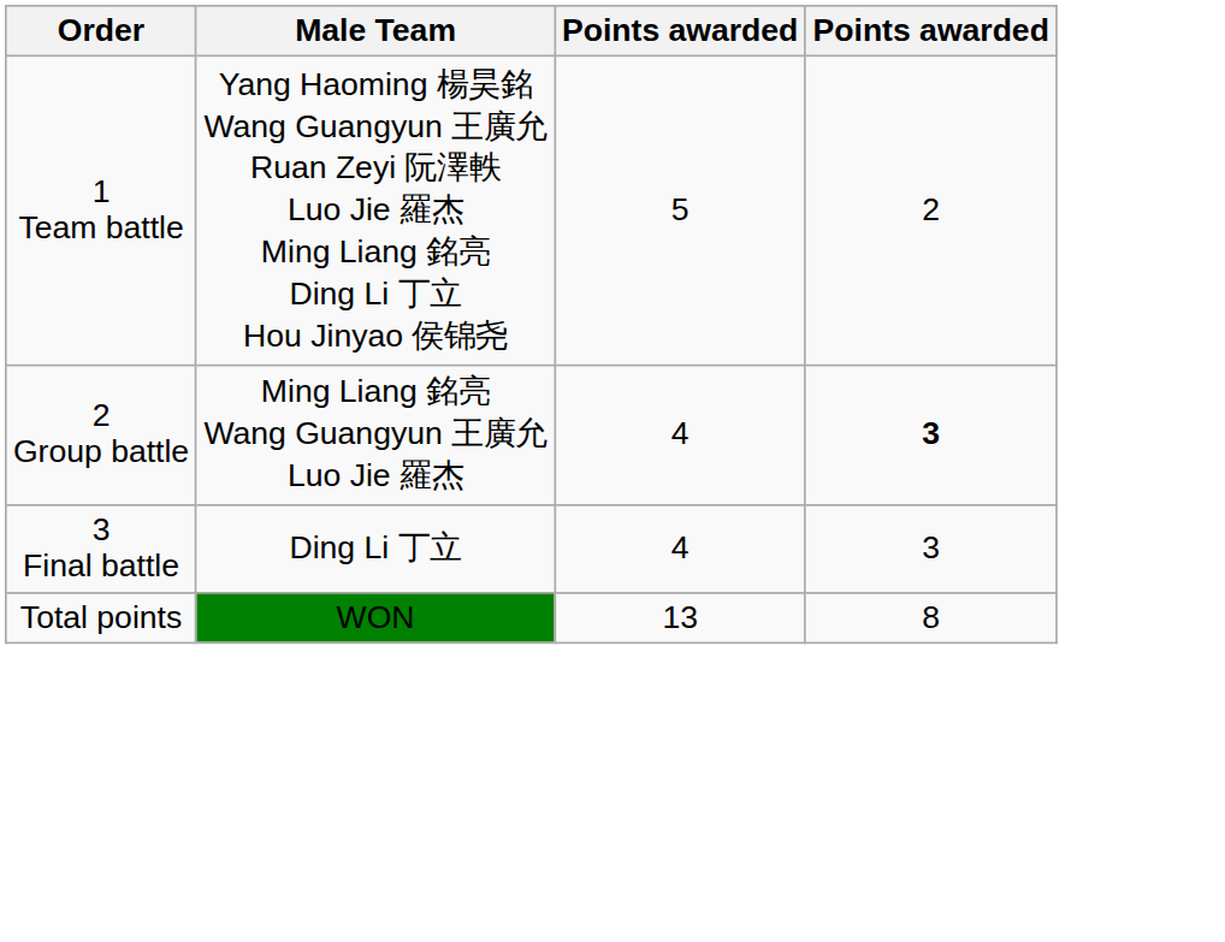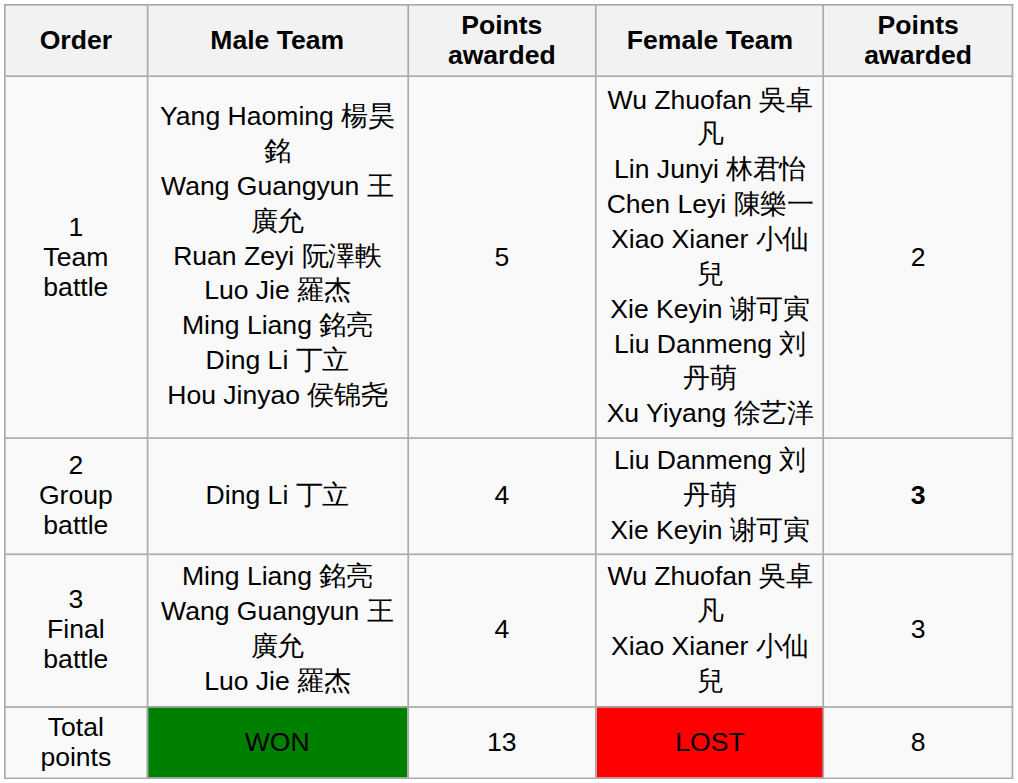+ column: Female Team | Wu Zhuofan 吳卓凡 Lin Junyi 林君怡 Chen Leyi 陳樂一 Xiao Xianer 小仙兒 Xie Keyin 谢可寅 Liu Danmeng 刘丹萌 Xu Yiyang 徐艺洋 | Liu Danmeng 刘丹萌 Xie Keyin 谢可寅 | Wu Zhuofan 吳卓凡 Xiao Xianer 小仙兒 | LOST
2 Group battle | Male Team: Ming Liang 銘亮 Wang Guangyun 王廣允 Luo Jie 羅杰 -> Ding Li 丁立
3 Final battle | Male Team: Ding Li 丁立 -> Ming Liang 銘亮 Wang Guangyun 王廣允 Luo Jie 羅杰
